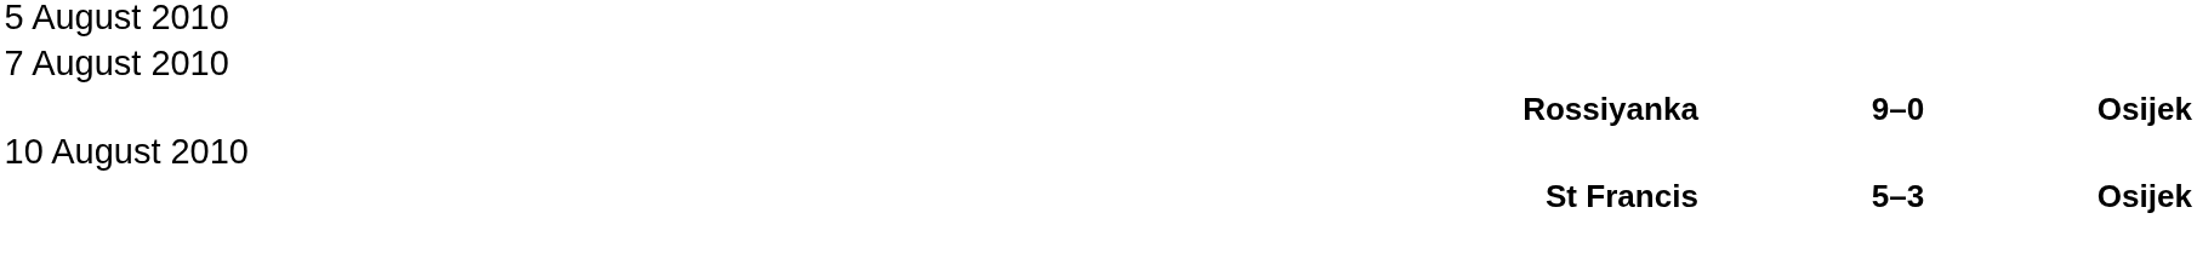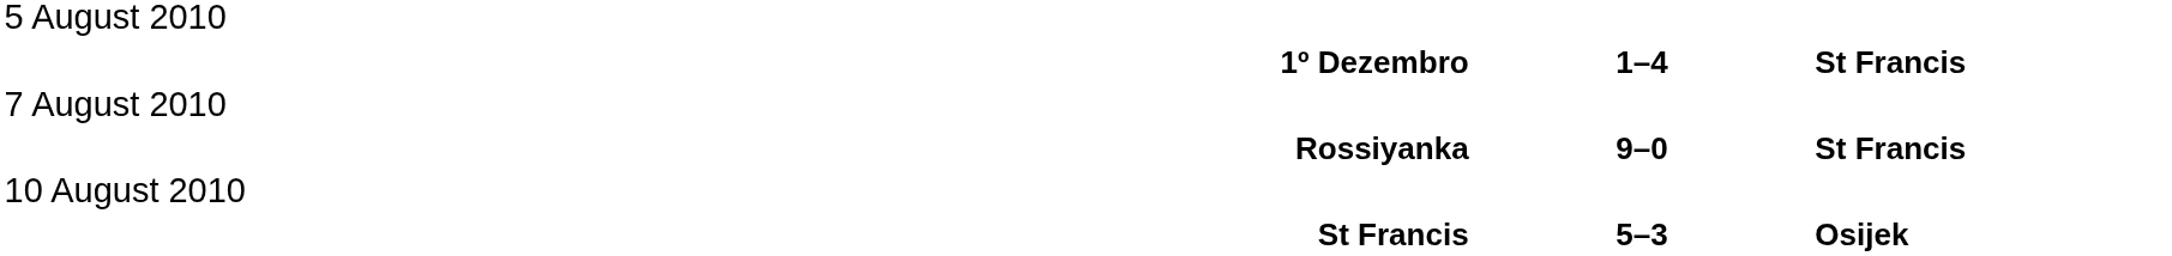+ row: 1º Dezembro | 1–4 | St Francis
Rossiyanka | column 3: Osijek -> St Francis
